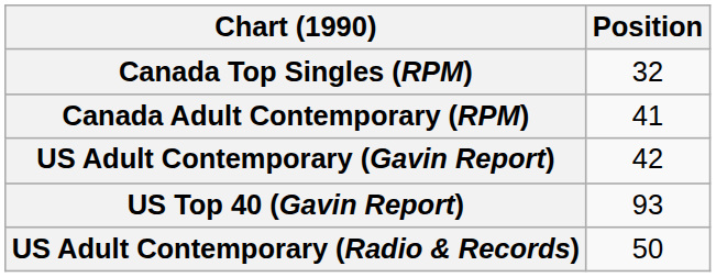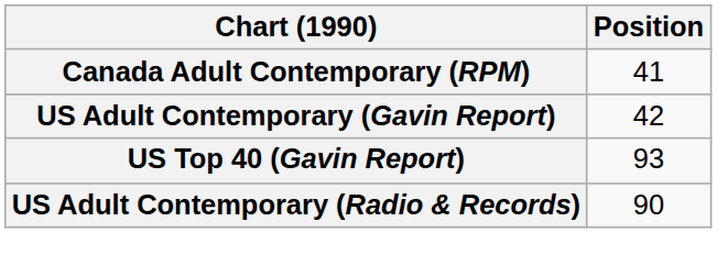- row: Canada Top Singles (RPM) | 32
US Adult Contemporary (Radio & Records) | Position: 50 -> 90
